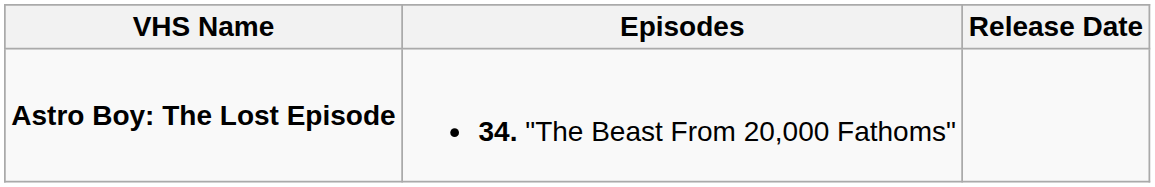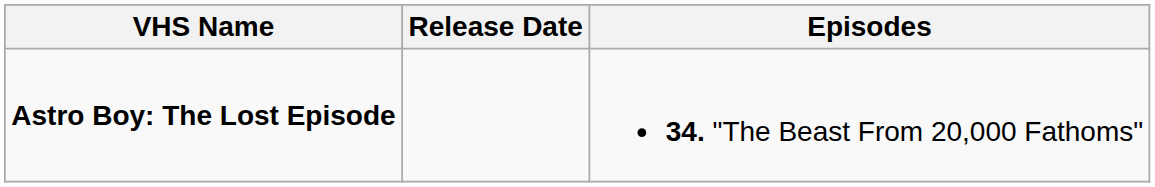columns swapped: Episodes <-> Release Date
